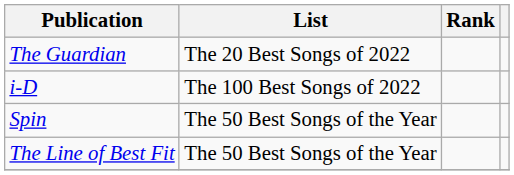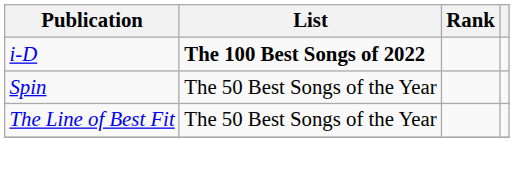- row: The Guardian | The 20 Best Songs of 2022
i-D | List: normal -> bold
